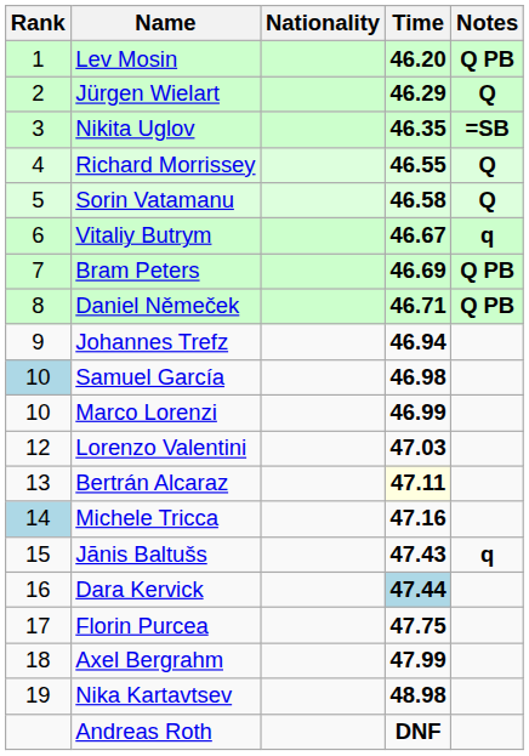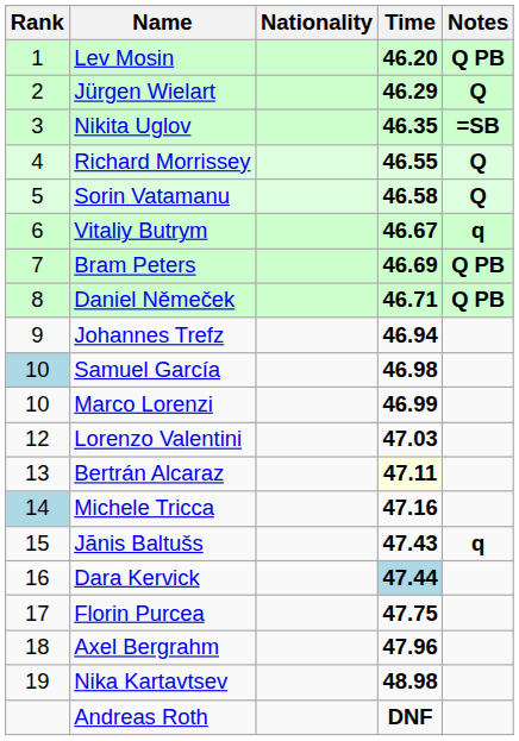Axel Bergrahm | Time: 47.99 -> 47.96
